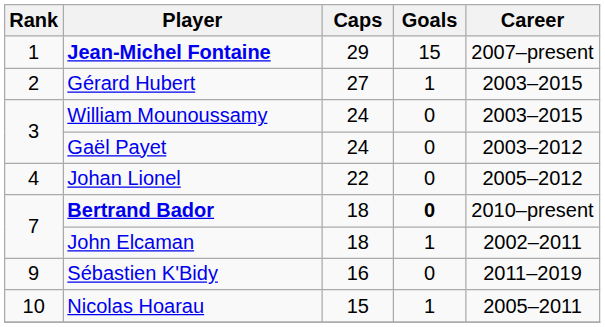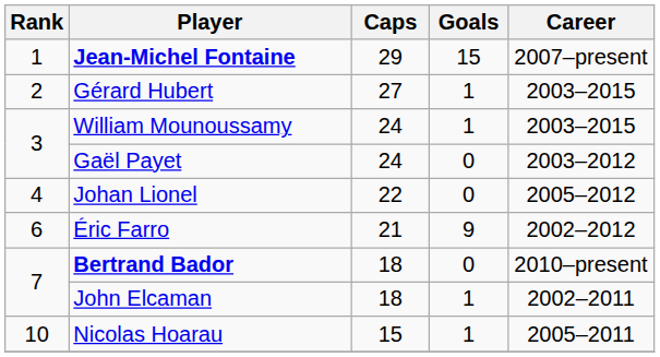William Mounoussamy | Goals: 0 -> 1
+ row: 6 | Éric Farro | 21 | 9 | 2002–2012
Bertrand Bador | Goals: bold -> normal
- row: 9 | Sébastien K'Bidy | 16 | 0 | 2011–2019
